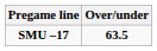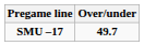SMU –17 | Over/under: 63.5 -> 49.7
